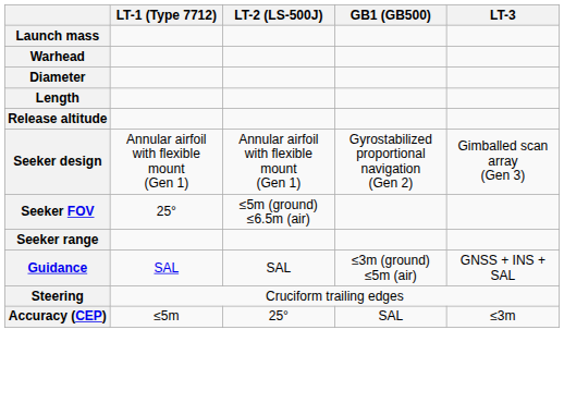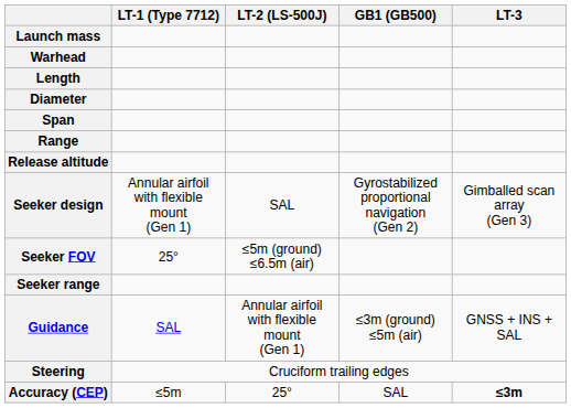rows swapped: Length <-> Diameter
+ row: Span
+ row: Range
Seeker design | LT-2 (LS-500J): Annular airfoil with flexible mount (Gen 1) -> SAL
Guidance | LT-2 (LS-500J): SAL -> Annular airfoil with flexible mount (Gen 1)
Accuracy (CEP) | LT-3: normal -> bold
